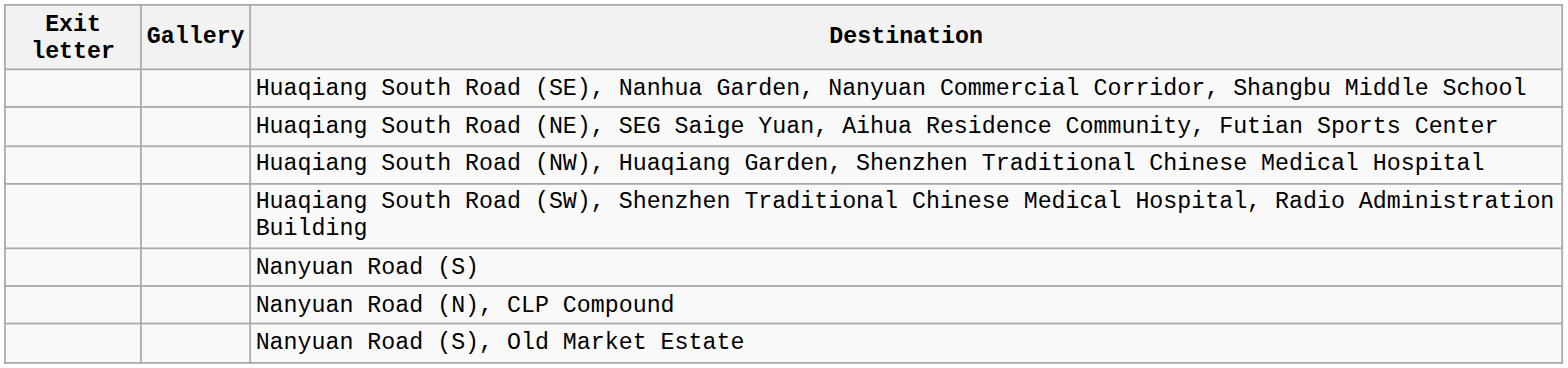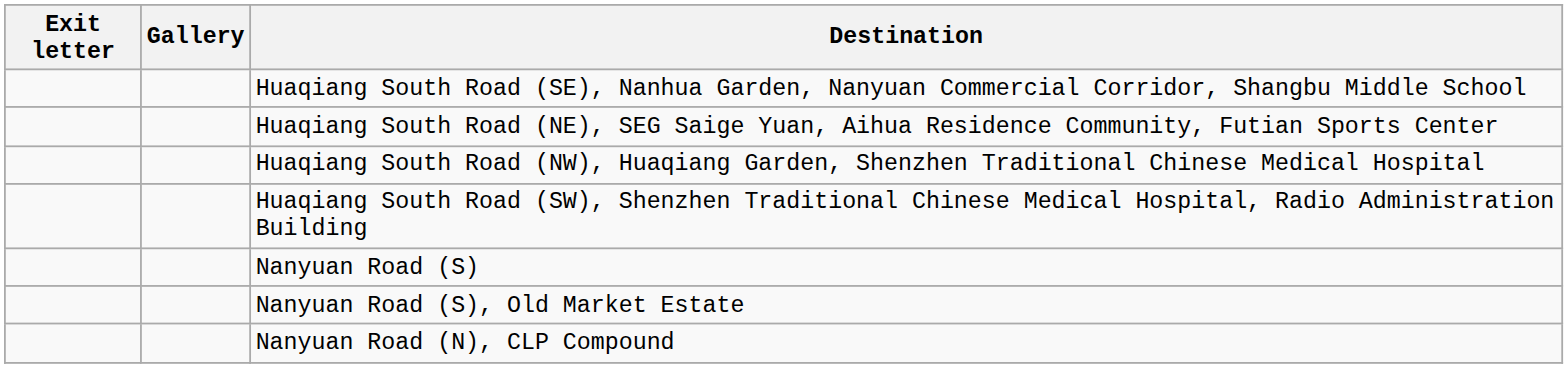rows swapped: Nanyuan Road (S), Old Market Estate <-> Nanyuan Road (N), CLP Compound
